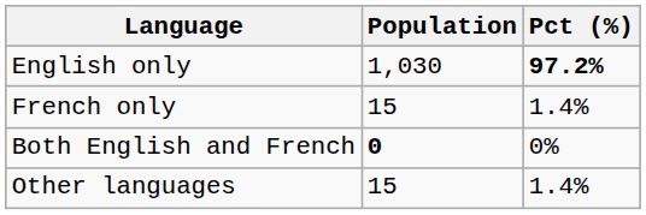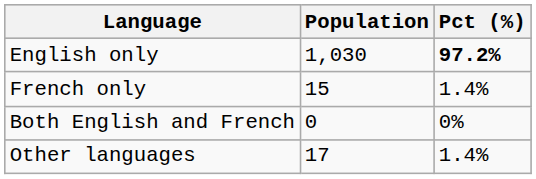Both English and French | Population: bold -> normal
Other languages | Population: 15 -> 17
